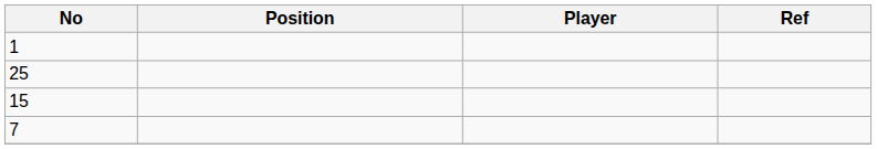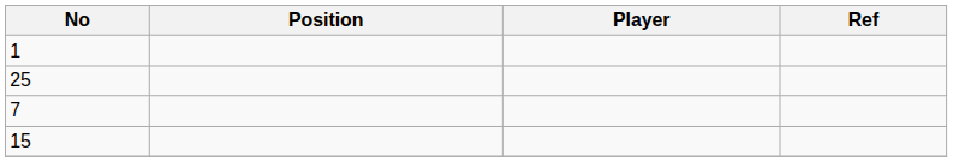rows swapped: 7 <-> 15
